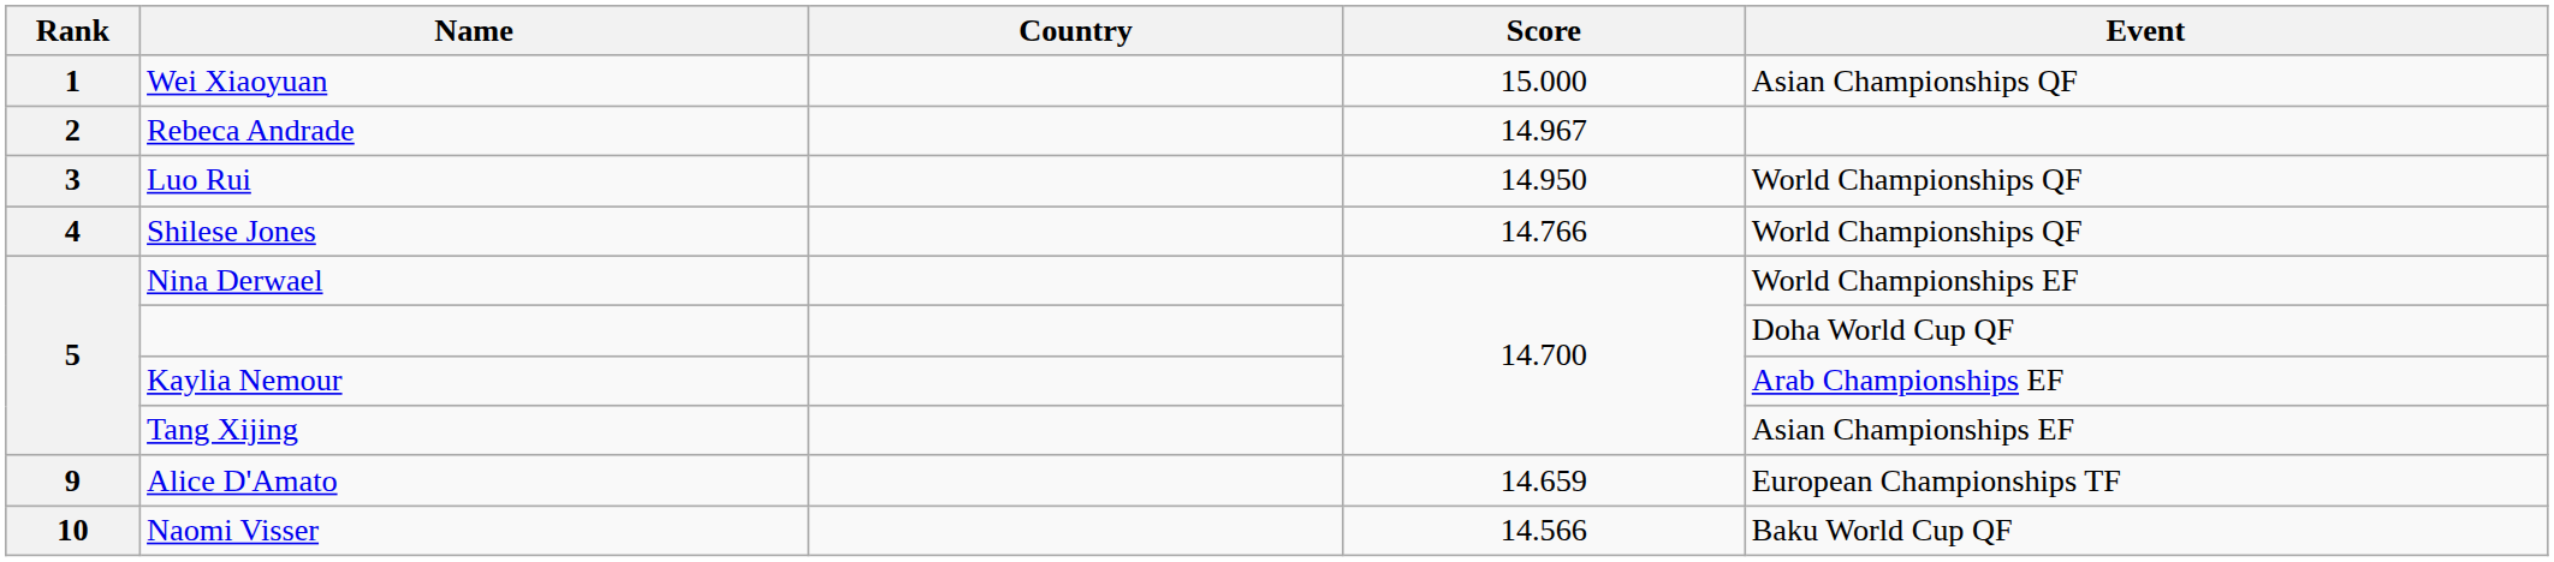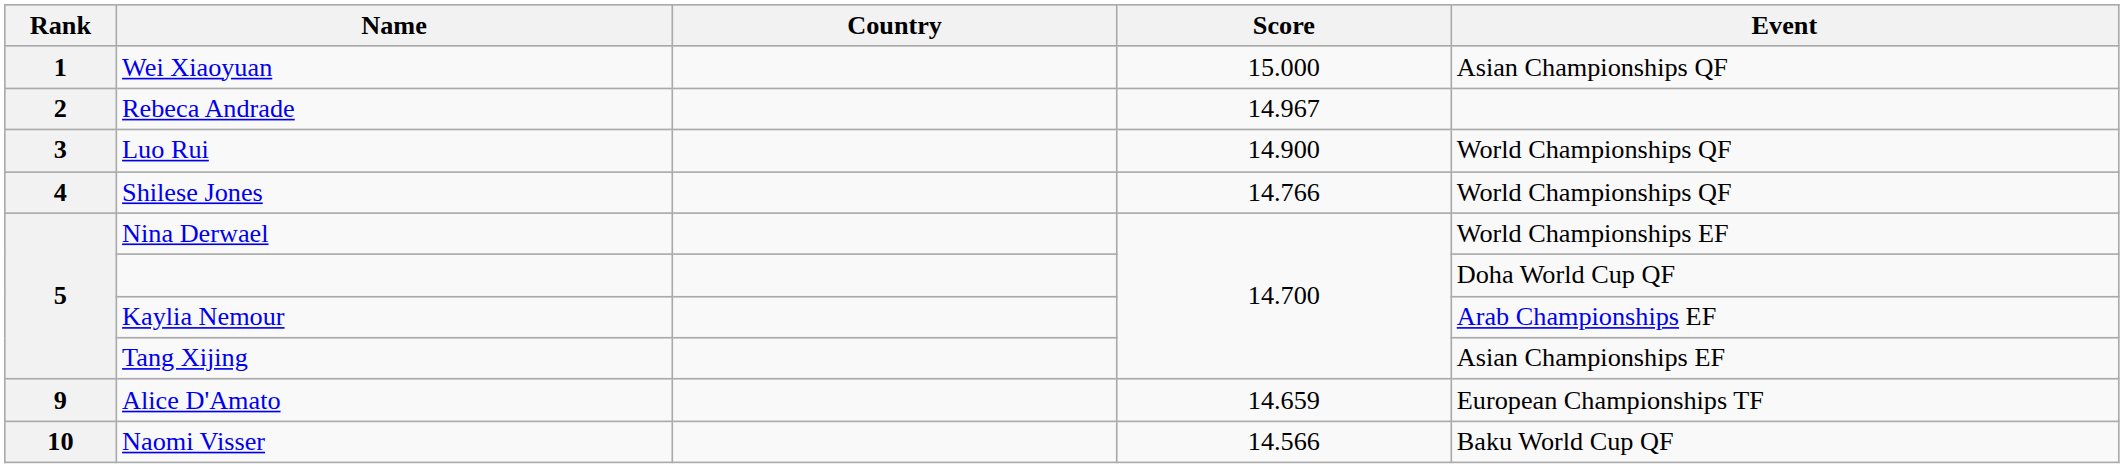Luo Rui | Score: 14.950 -> 14.900
